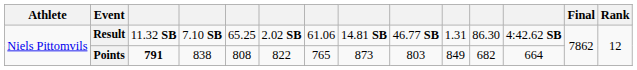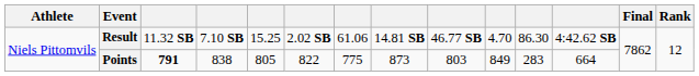Result | column 5: 65.25 -> 15.25
Result | column 10: 1.31 -> 4.70
Points | column 5: 808 -> 805
Points | column 7: 765 -> 775
Points | column 11: 682 -> 283
